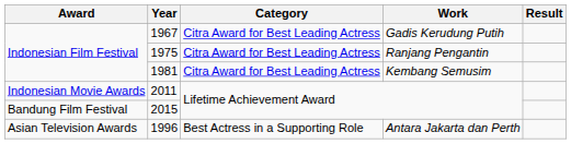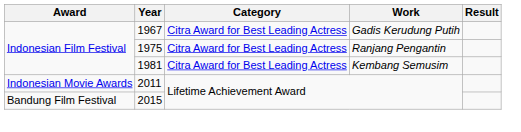- row: Asian Television Awards | 1996 | Best Actress in a Supporting Role | Antara Jakarta dan Perth
